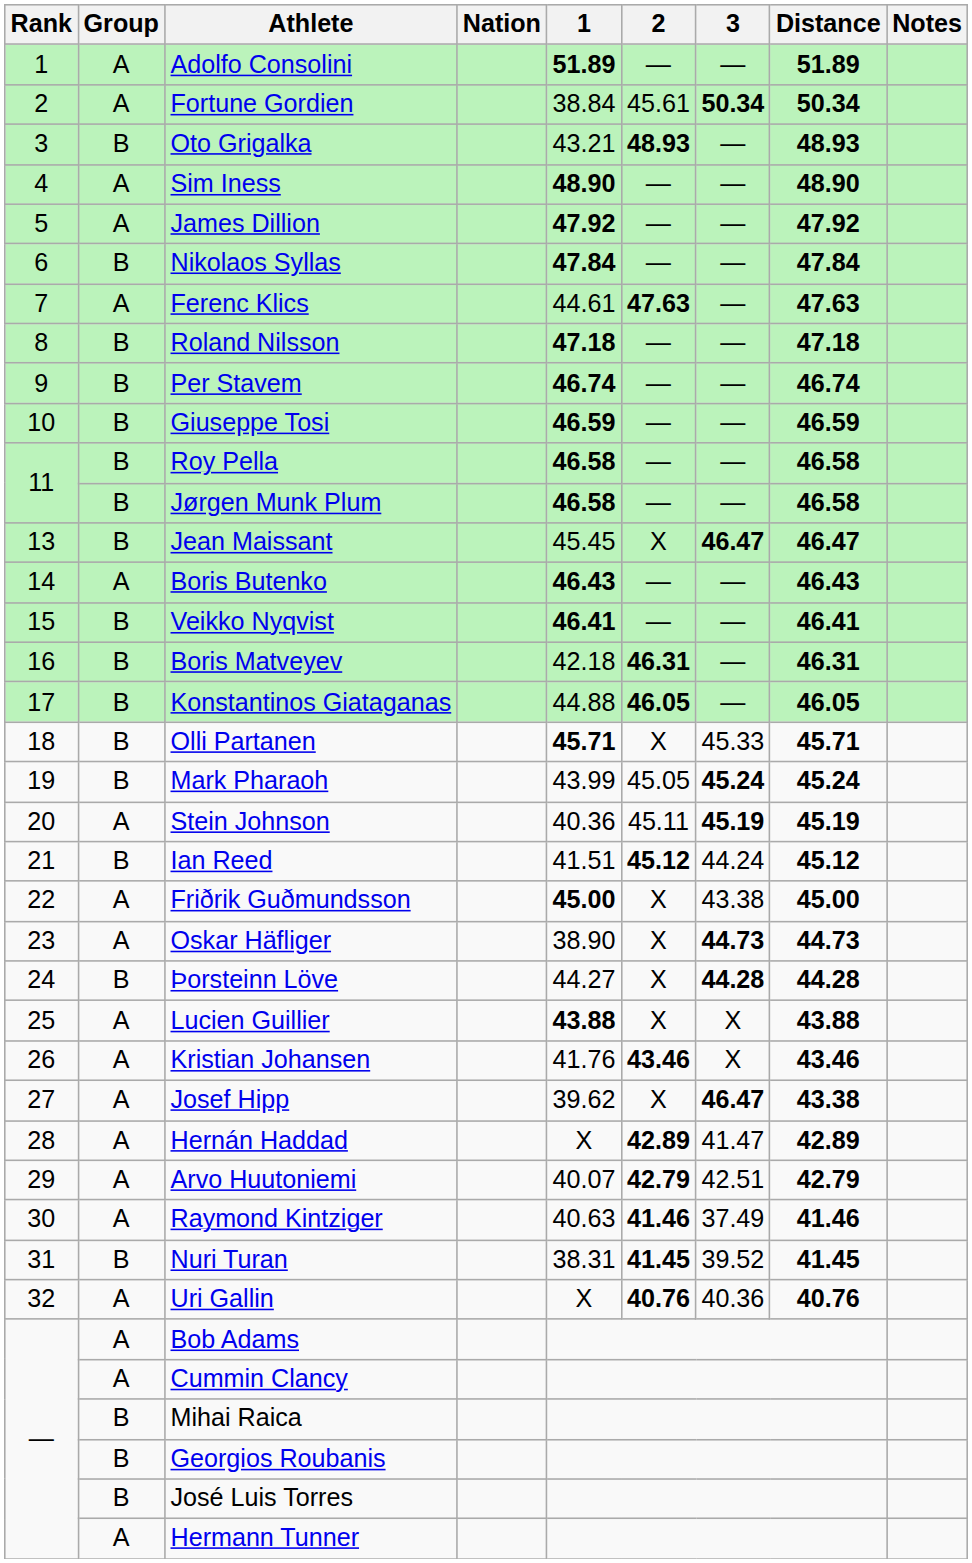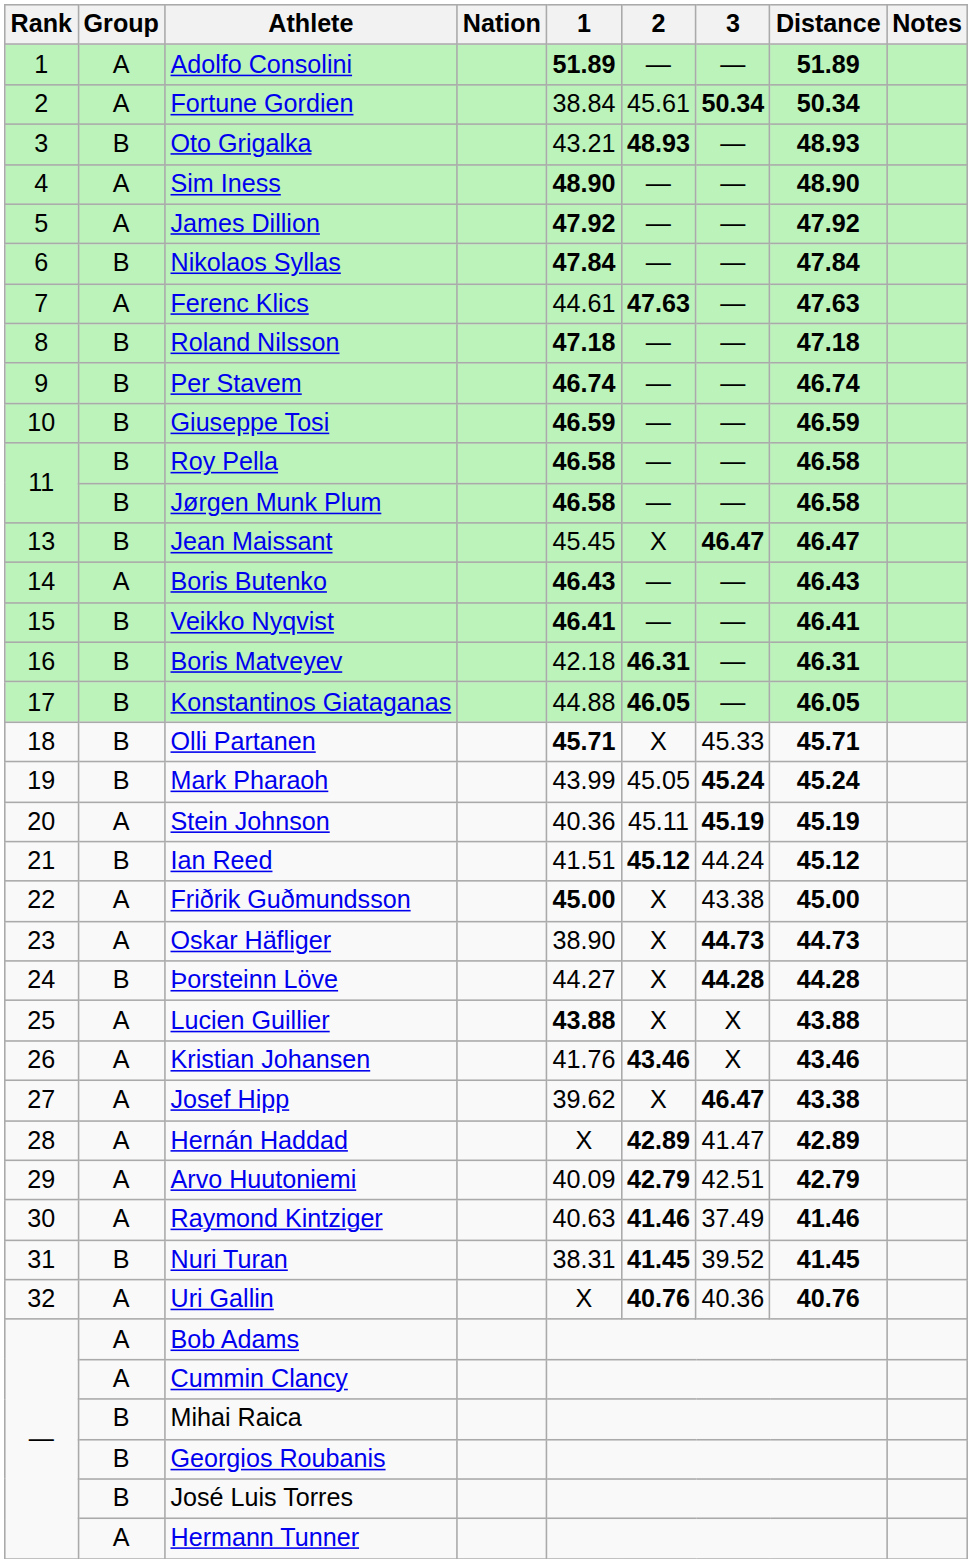Arvo Huutoniemi | 1: 40.07 -> 40.09
